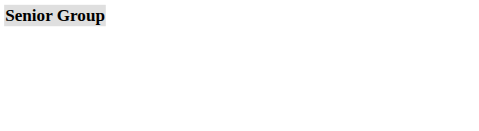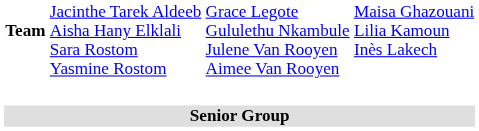+ row: Team | Jacinthe Tarek Aldeeb Aisha Hany Elklali Sara Rostom Yasmine Rostom | Grace Legote Gululethu Nkambule Julene Van Rooyen Aimee Van Rooyen | Maisa Ghazouani Lilia Kamoun Inès Lakech
